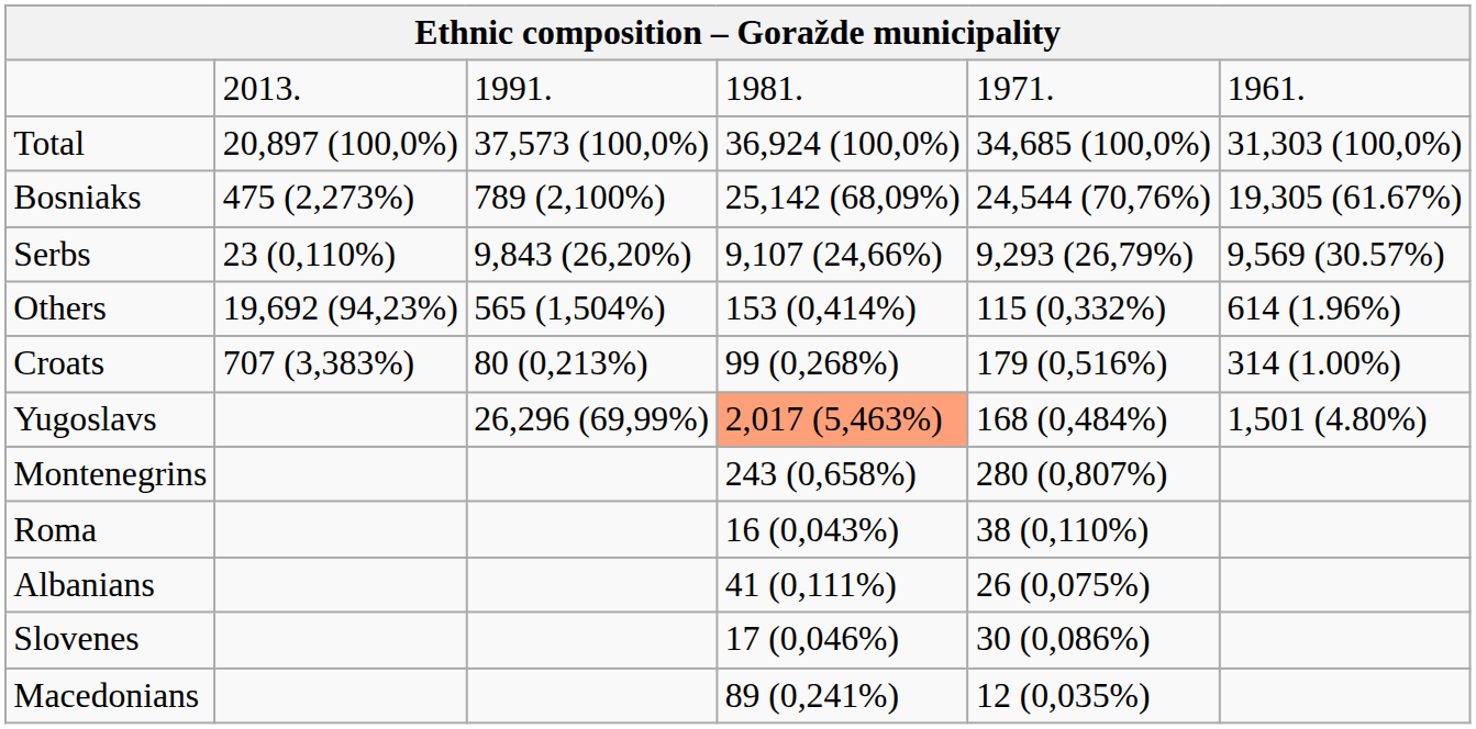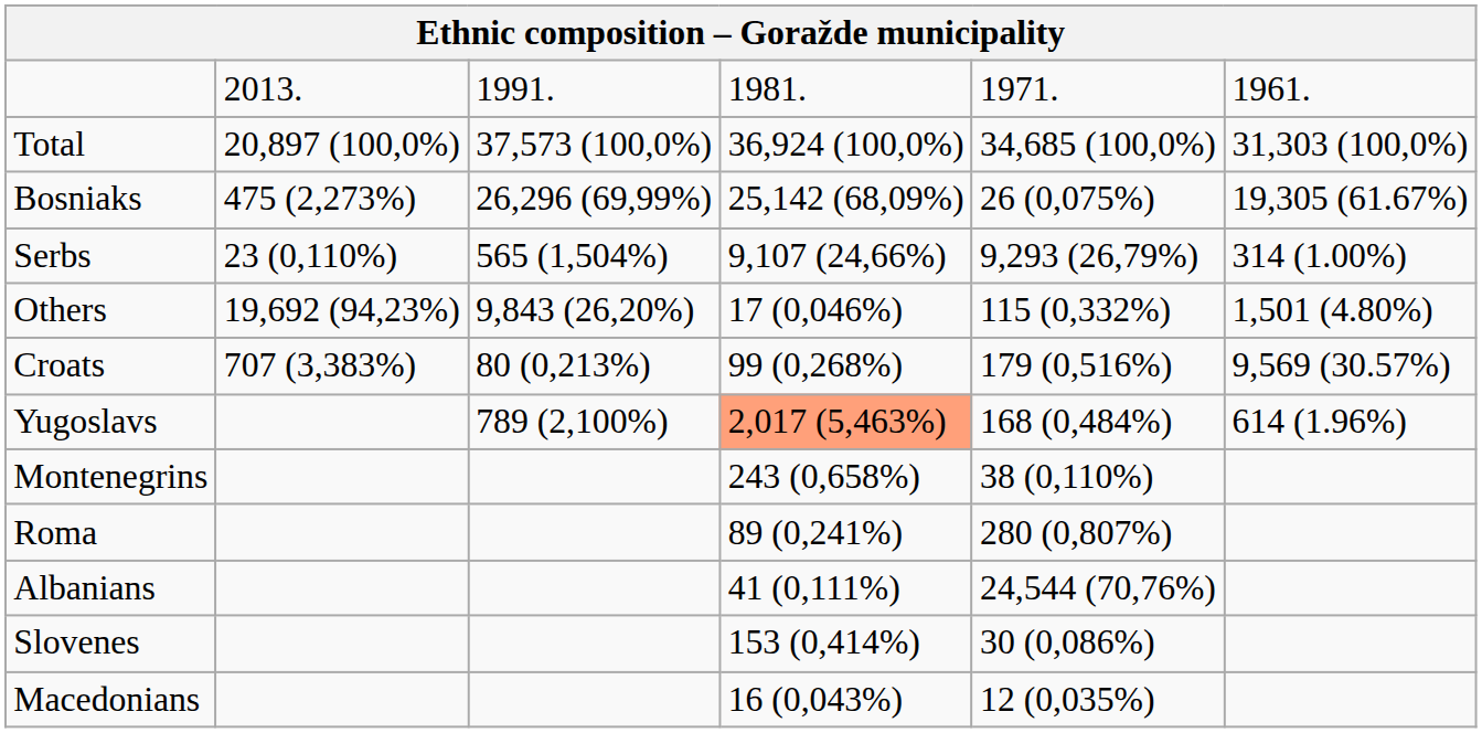Bosniaks | column 3: 789 (2,100%) -> 26,296 (69,99%)
Bosniaks | column 5: 24,544 (70,76%) -> 26 (0,075%)
Serbs | column 3: 9,843 (26,20%) -> 565 (1,504%)
Serbs | column 6: 9,569 (30.57%) -> 314 (1.00%)
Others | column 3: 565 (1,504%) -> 9,843 (26,20%)
Others | column 4: 153 (0,414%) -> 17 (0,046%)
Others | column 6: 614 (1.96%) -> 1,501 (4.80%)
Croats | column 6: 314 (1.00%) -> 9,569 (30.57%)
Yugoslavs | column 3: 26,296 (69,99%) -> 789 (2,100%)
Yugoslavs | column 6: 1,501 (4.80%) -> 614 (1.96%)
Montenegrins | column 5: 280 (0,807%) -> 38 (0,110%)
Roma | column 4: 16 (0,043%) -> 89 (0,241%)
Roma | column 5: 38 (0,110%) -> 280 (0,807%)
Albanians | column 5: 26 (0,075%) -> 24,544 (70,76%)
Slovenes | column 4: 17 (0,046%) -> 153 (0,414%)
Macedonians | column 4: 89 (0,241%) -> 16 (0,043%)
